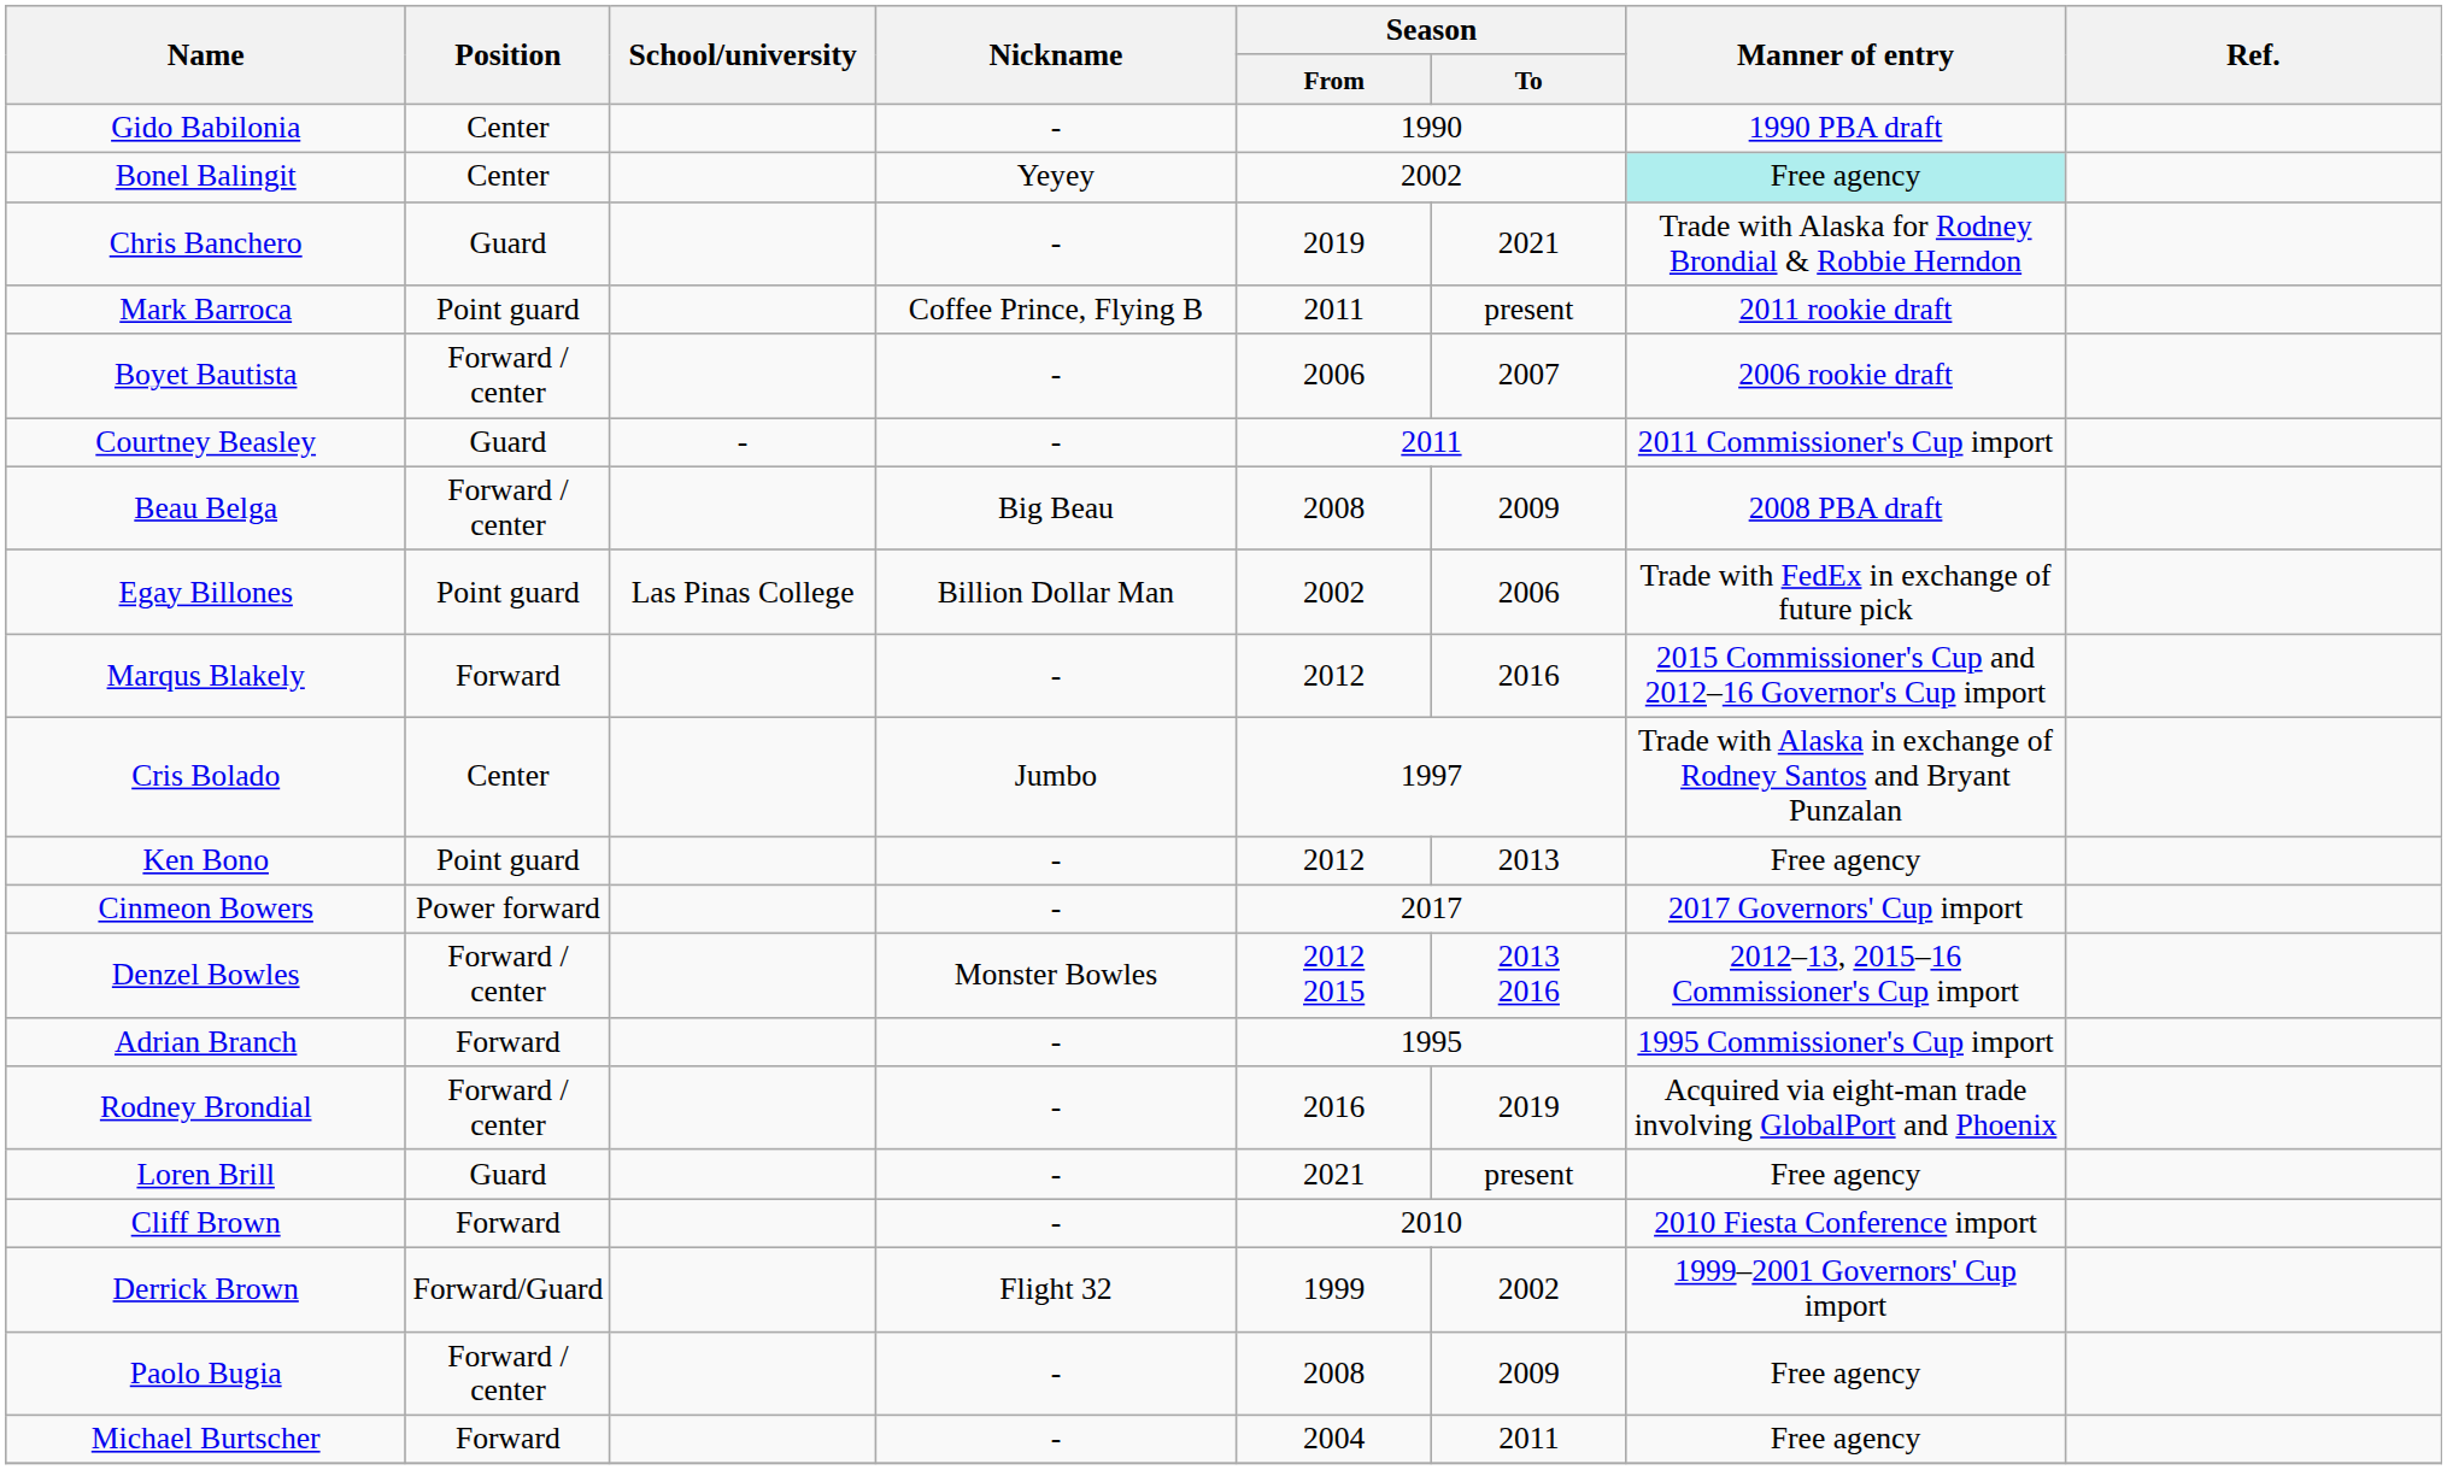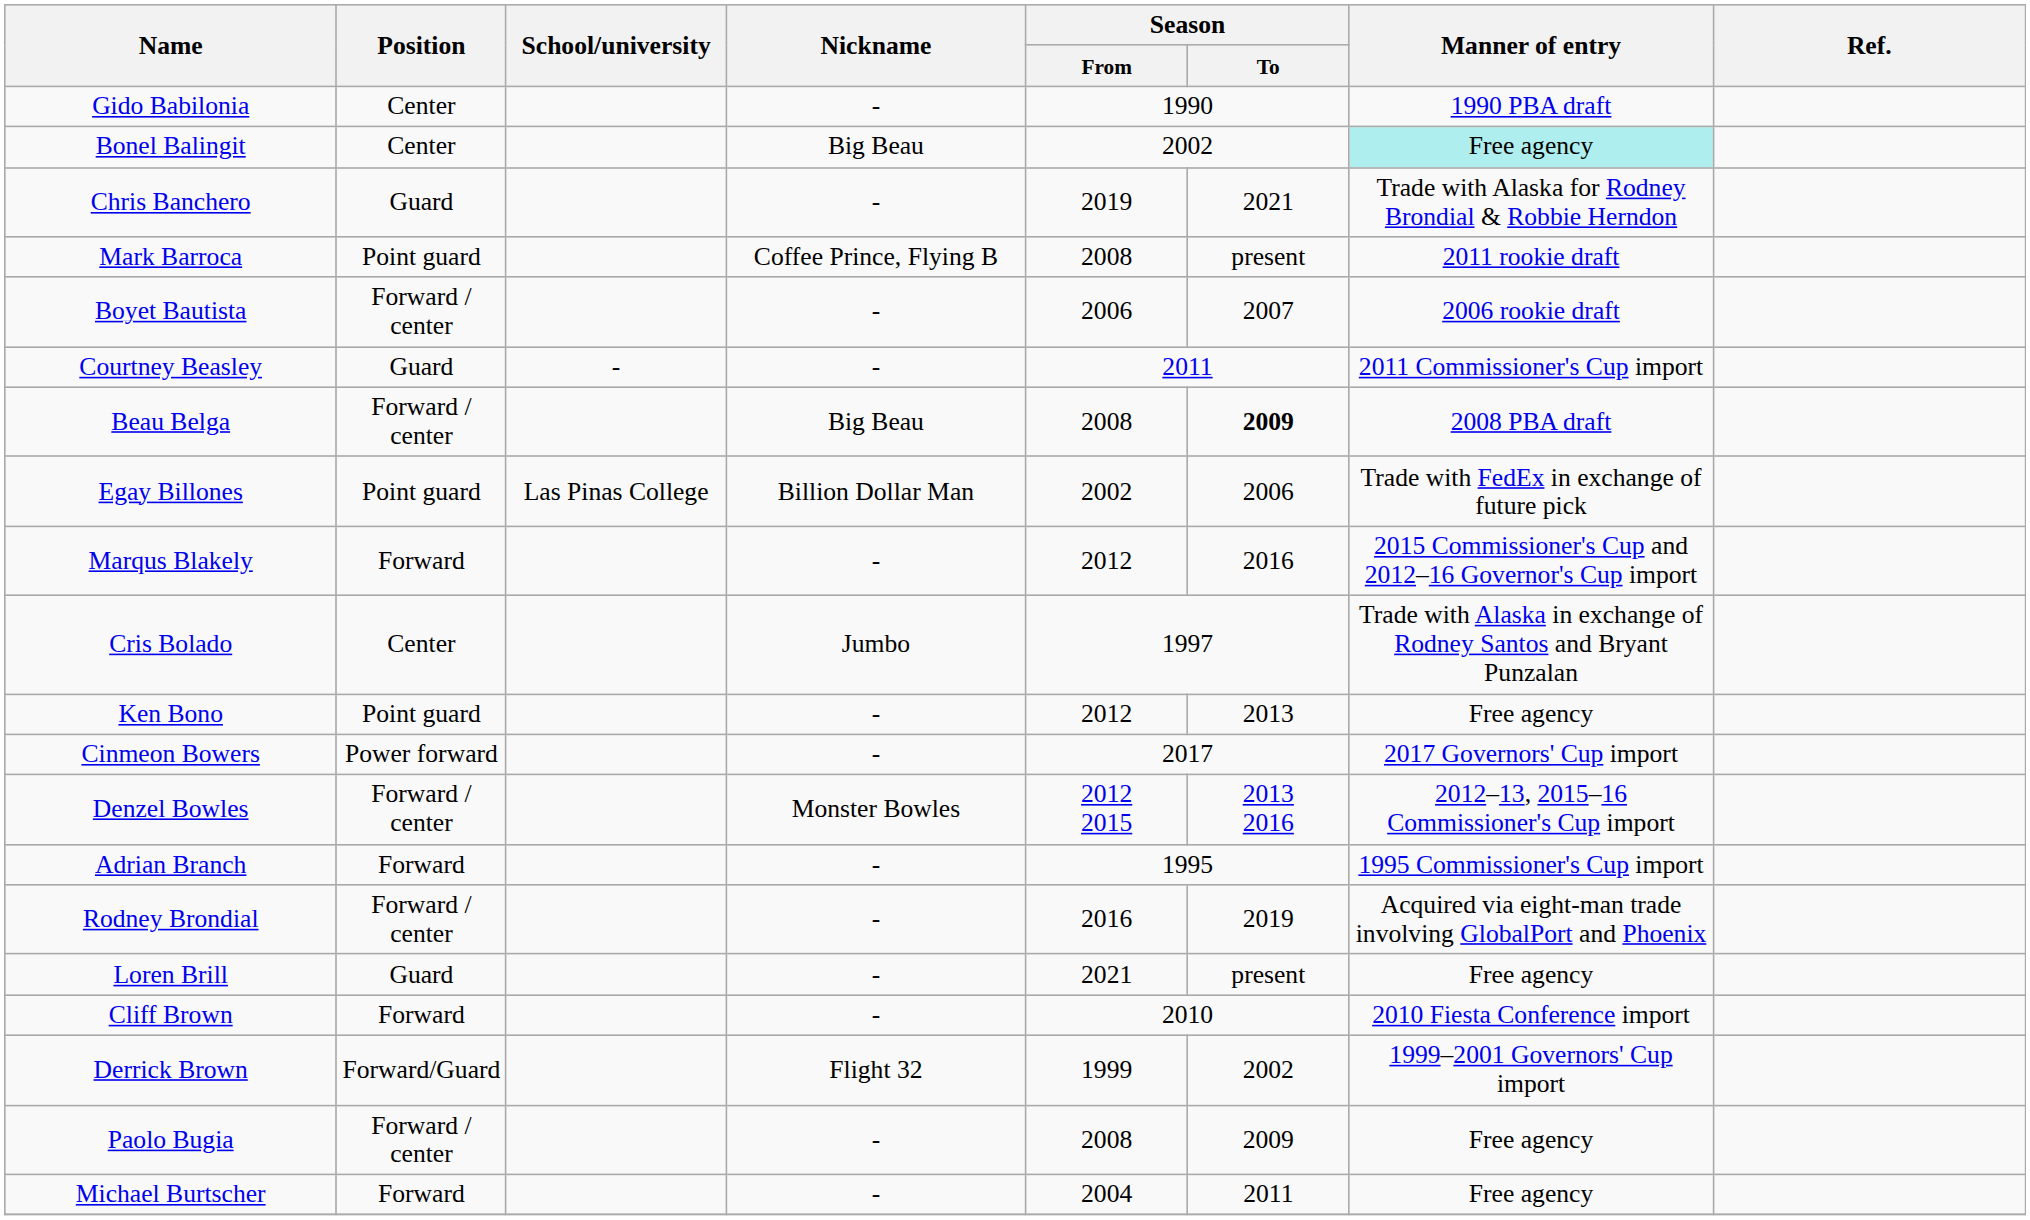Bonel Balingit | Nickname: Yeyey -> Big Beau
Mark Barroca | Season / From: 2011 -> 2008
Beau Belga | Season / To: normal -> bold
